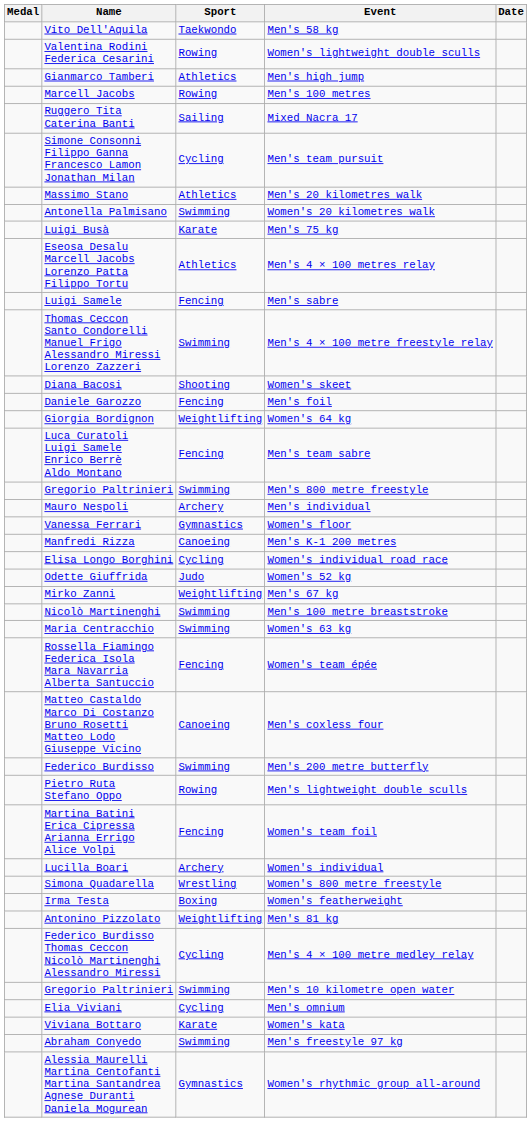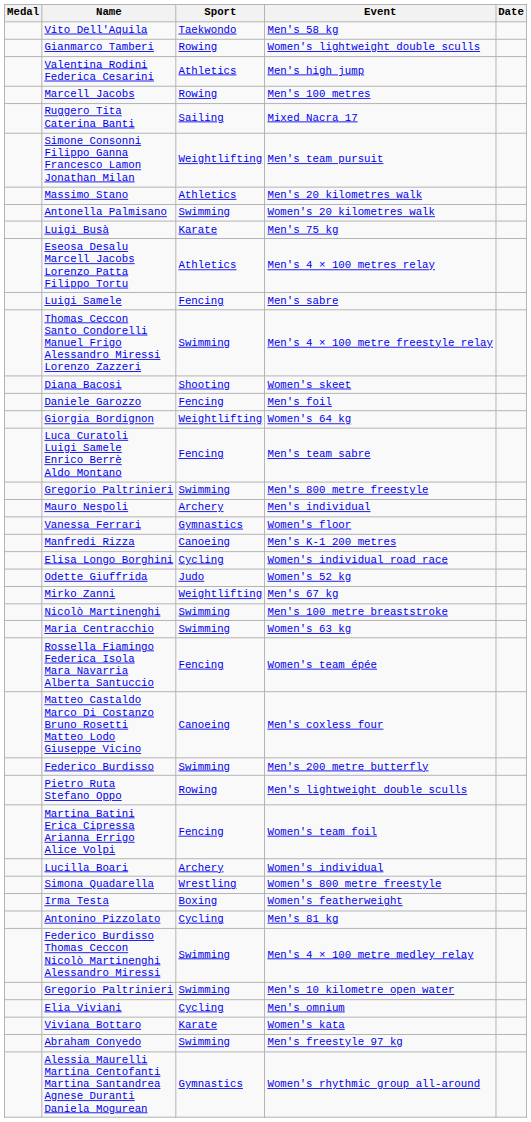Women's lightweight double sculls | Name: Valentina Rodini Federica Cesarini -> Gianmarco Tamberi
Men's high jump | Name: Gianmarco Tamberi -> Valentina Rodini Federica Cesarini
Men's team pursuit | Sport: Cycling -> Weightlifting
Men's 81 kg | Sport: Weightlifting -> Cycling
Men's 4 × 100 metre medley relay | Sport: Cycling -> Swimming
